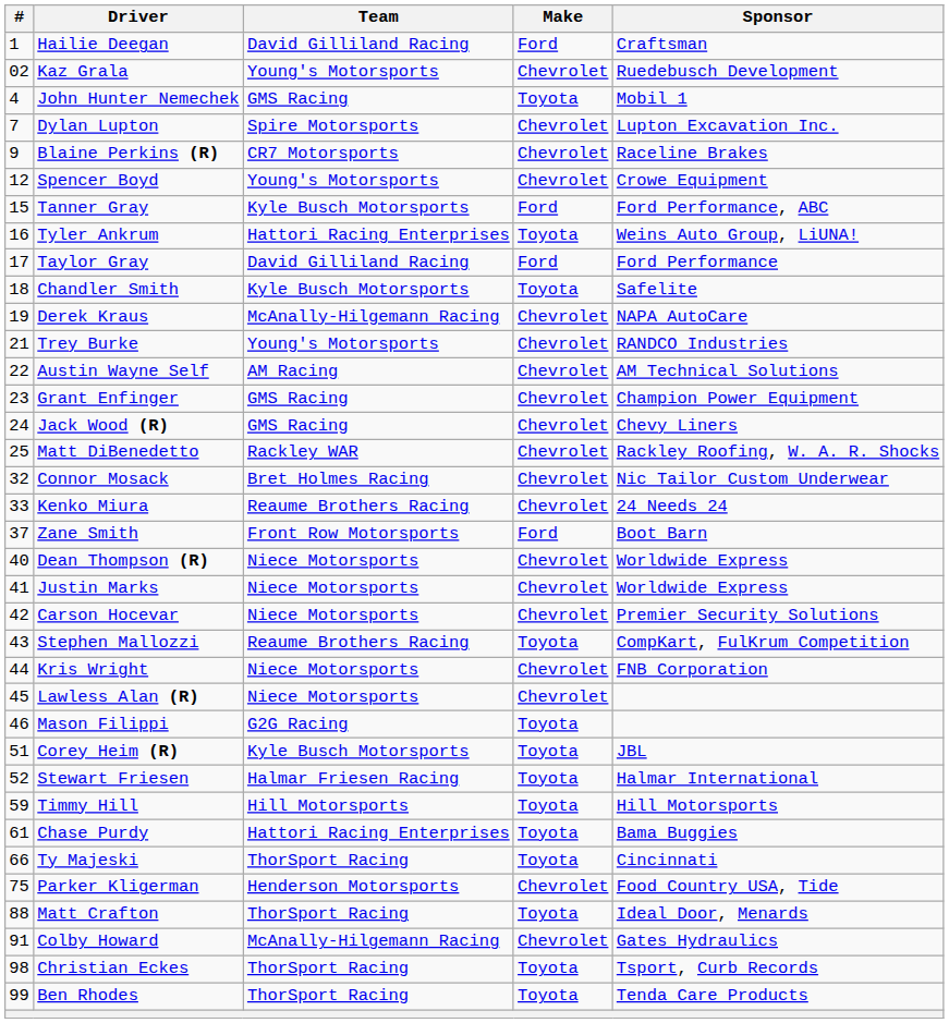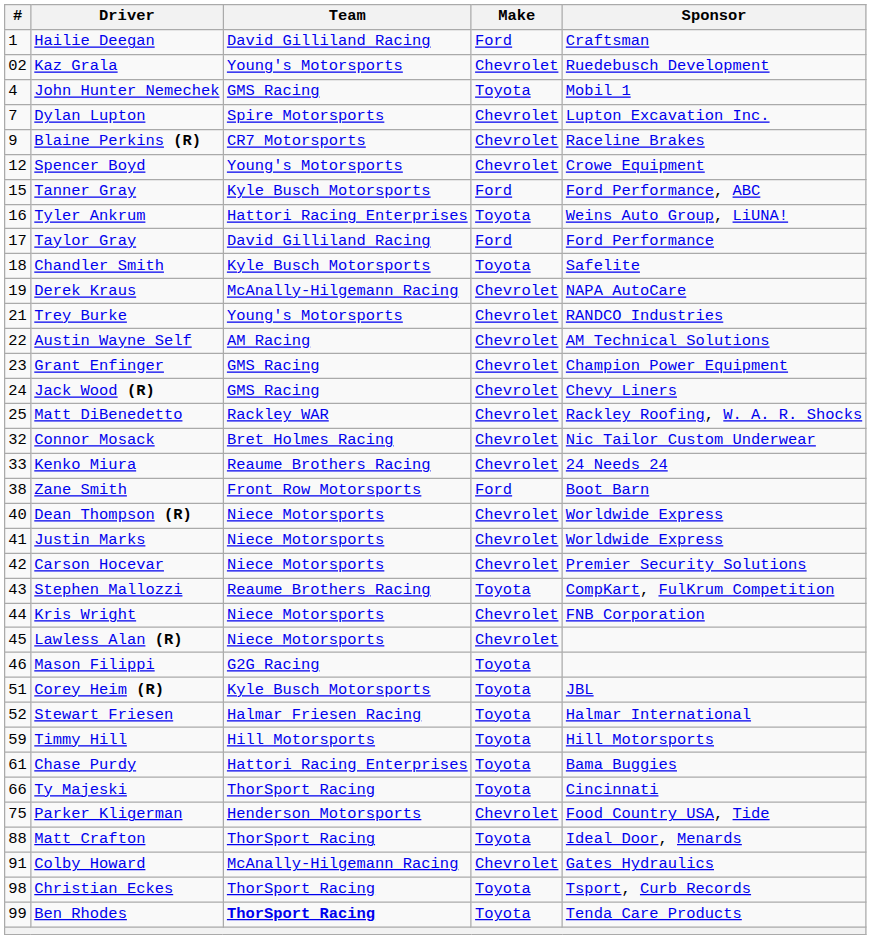Zane Smith | #: 37 -> 38
Ben Rhodes | Team: normal -> bold
